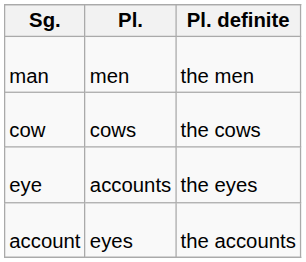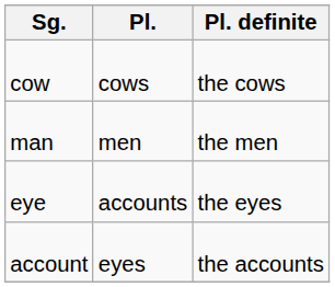rows swapped: man <-> cow
